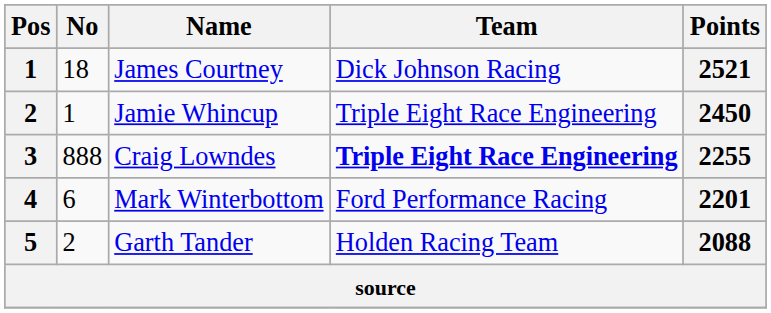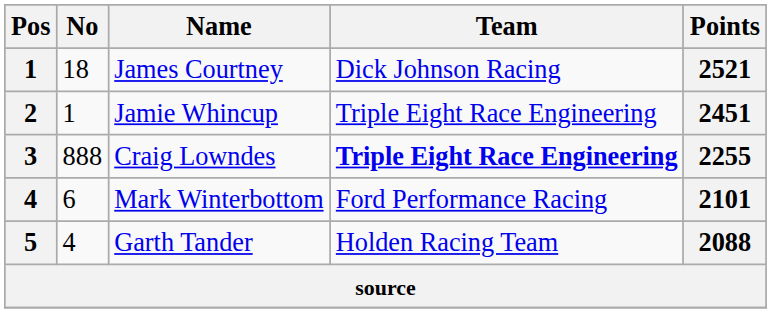Jamie Whincup | Points: 2450 -> 2451
Mark Winterbottom | Points: 2201 -> 2101
Garth Tander | No: 2 -> 4
